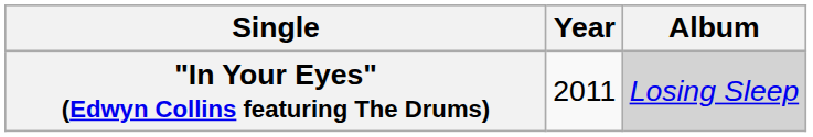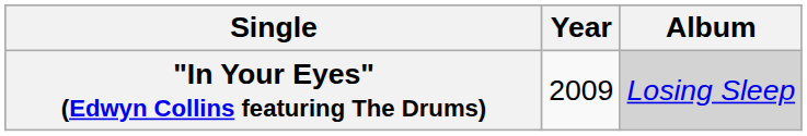"In Your Eyes" (Edwyn Collins featuring The Drums) | Year: 2011 -> 2009
